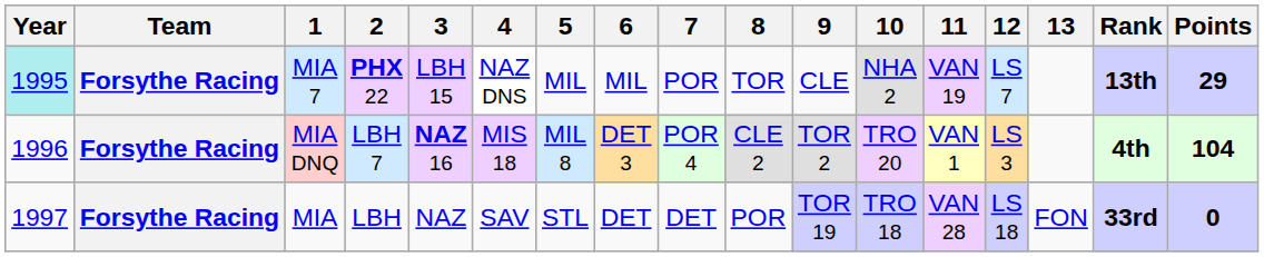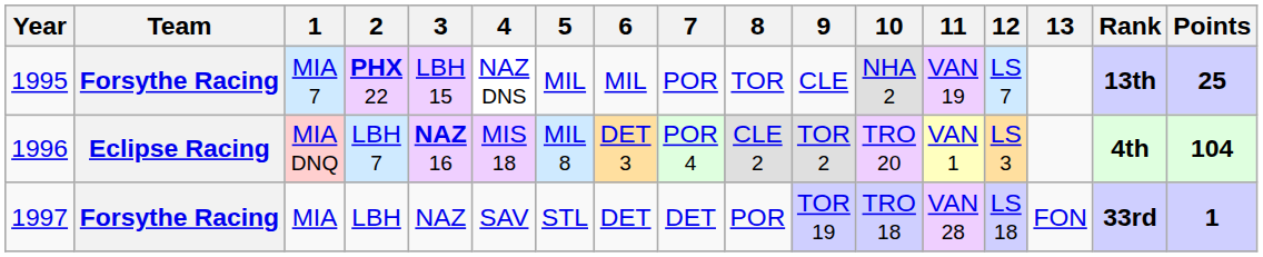MIA 7 | Year: paleturquoise background -> no background
MIA 7 | Points: 29 -> 25
MIA DNQ | Team: Forsythe Racing -> Eclipse Racing
MIA | Points: 0 -> 1
